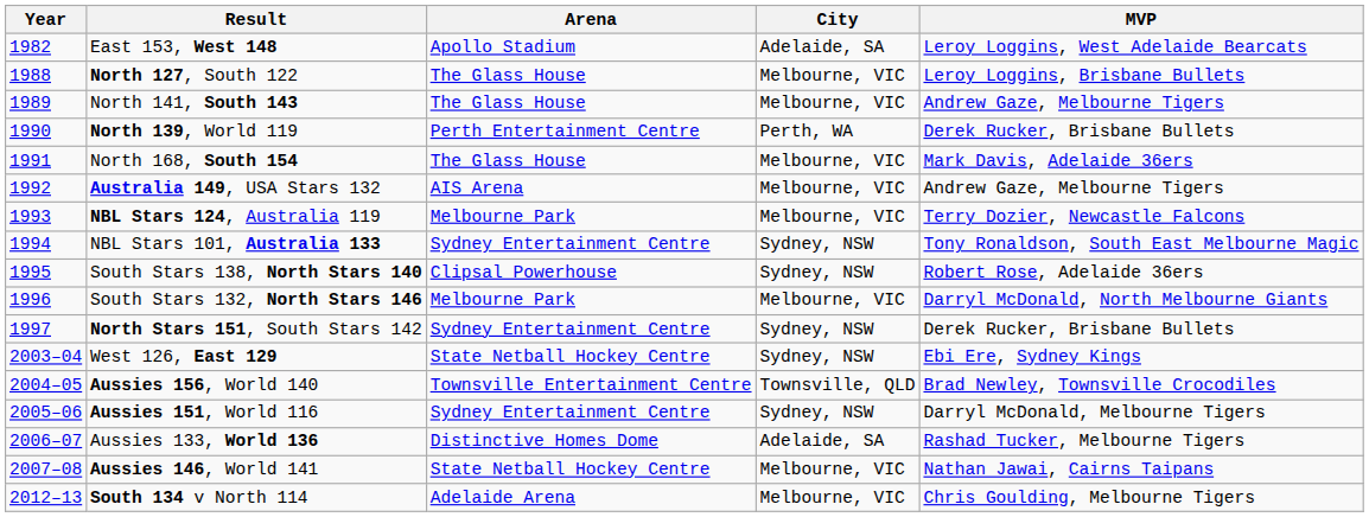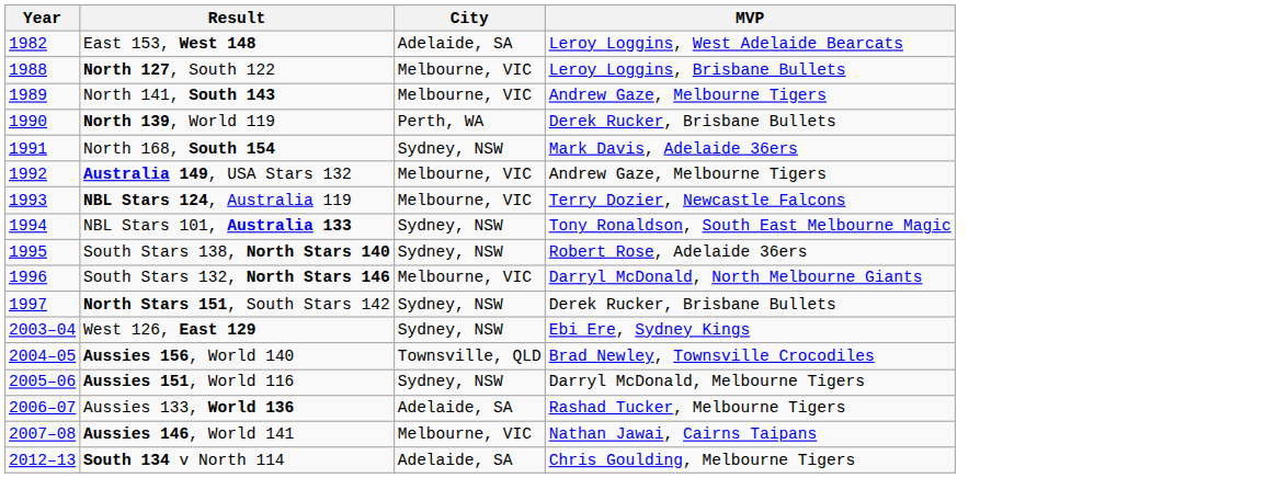- column: Arena | Apollo Stadium | The Glass House | The Glass House | Perth Entertainment Centre | The Glass House | AIS Arena | Melbourne Park | Sydney Entertainment Centre | Clipsal Powerhouse | Melbourne Park | Sydney Entertainment Centre | State Netball Hockey Centre | Townsville Entertainment Centre | Sydney Entertainment Centre | Distinctive Homes Dome | State Netball Hockey Centre | Adelaide Arena
North 168, South 154 | City: Melbourne, VIC -> Sydney, NSW
South 134 v North 114 | City: Melbourne, VIC -> Adelaide, SA
